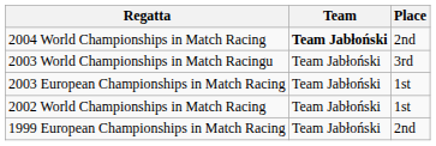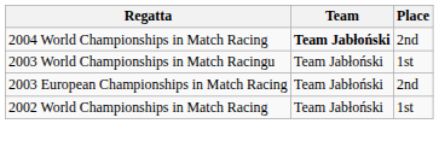2003 World Championships in Match Racingu | Place: 3rd -> 1st
2003 European Championships in Match Racing | Place: 1st -> 2nd
- row: 1999 European Championships in Match Racing | Team Jabłoński | 2nd
